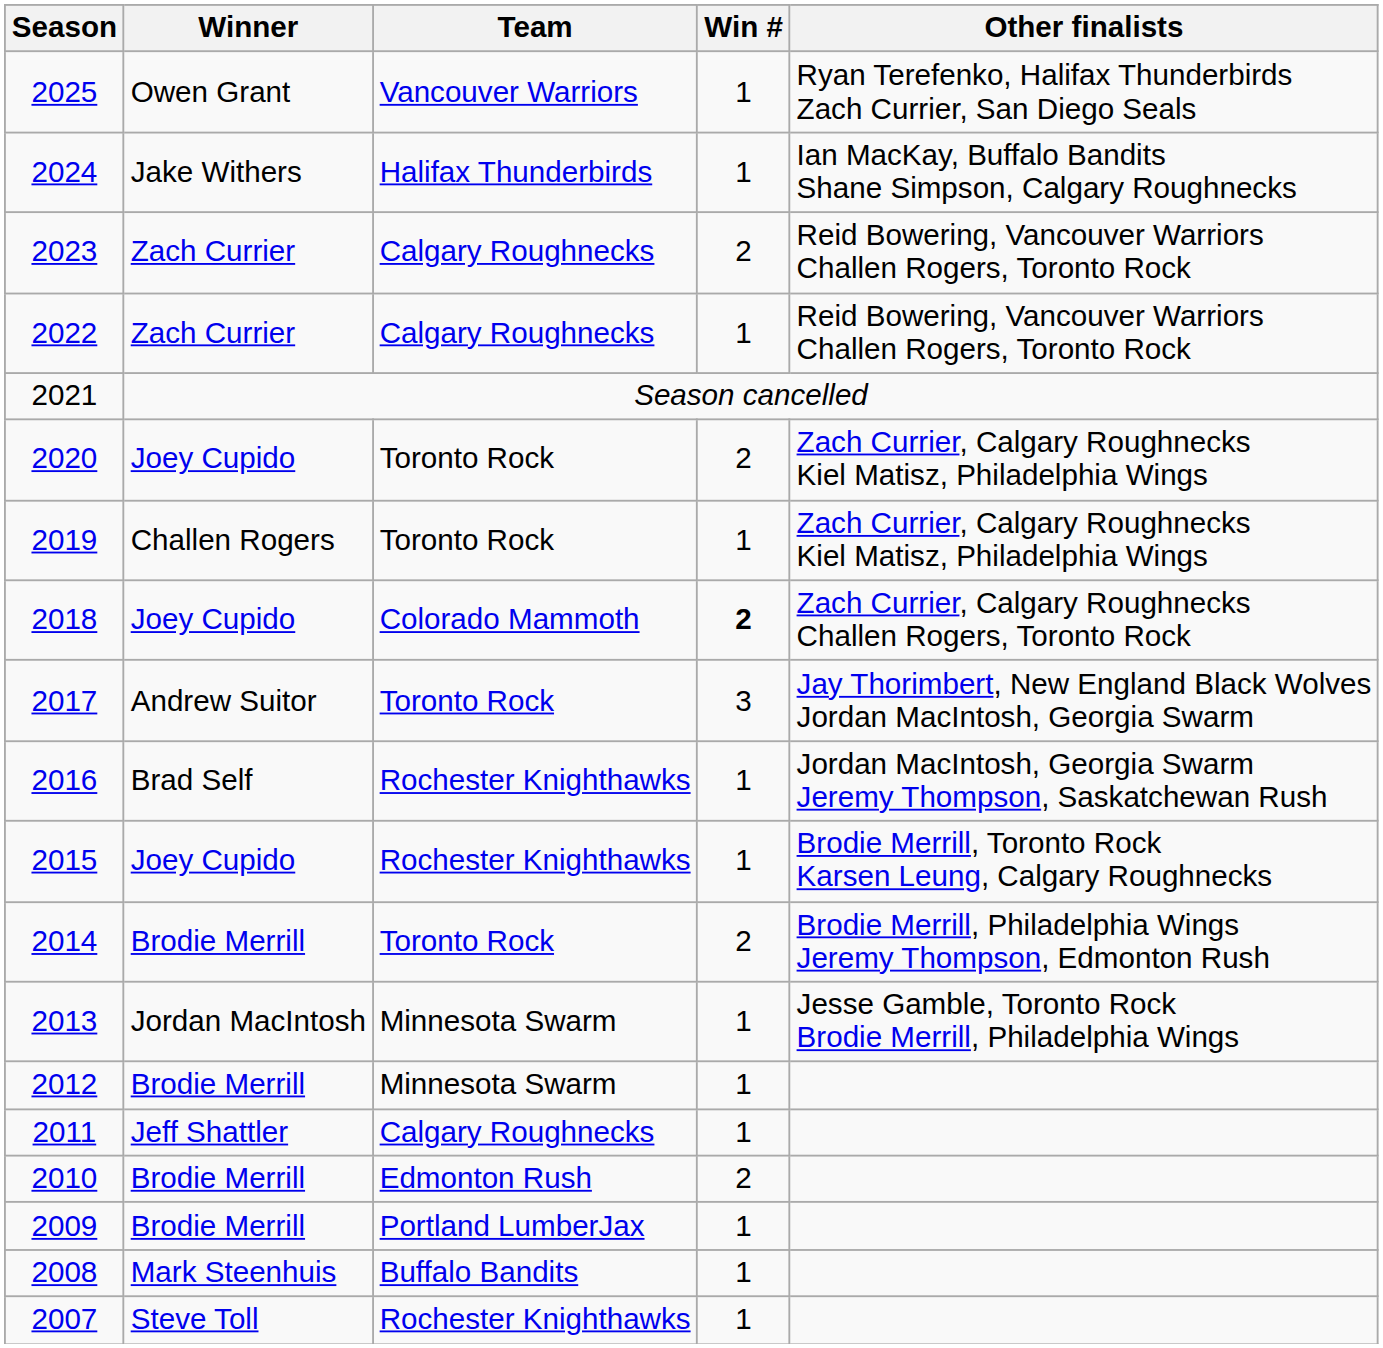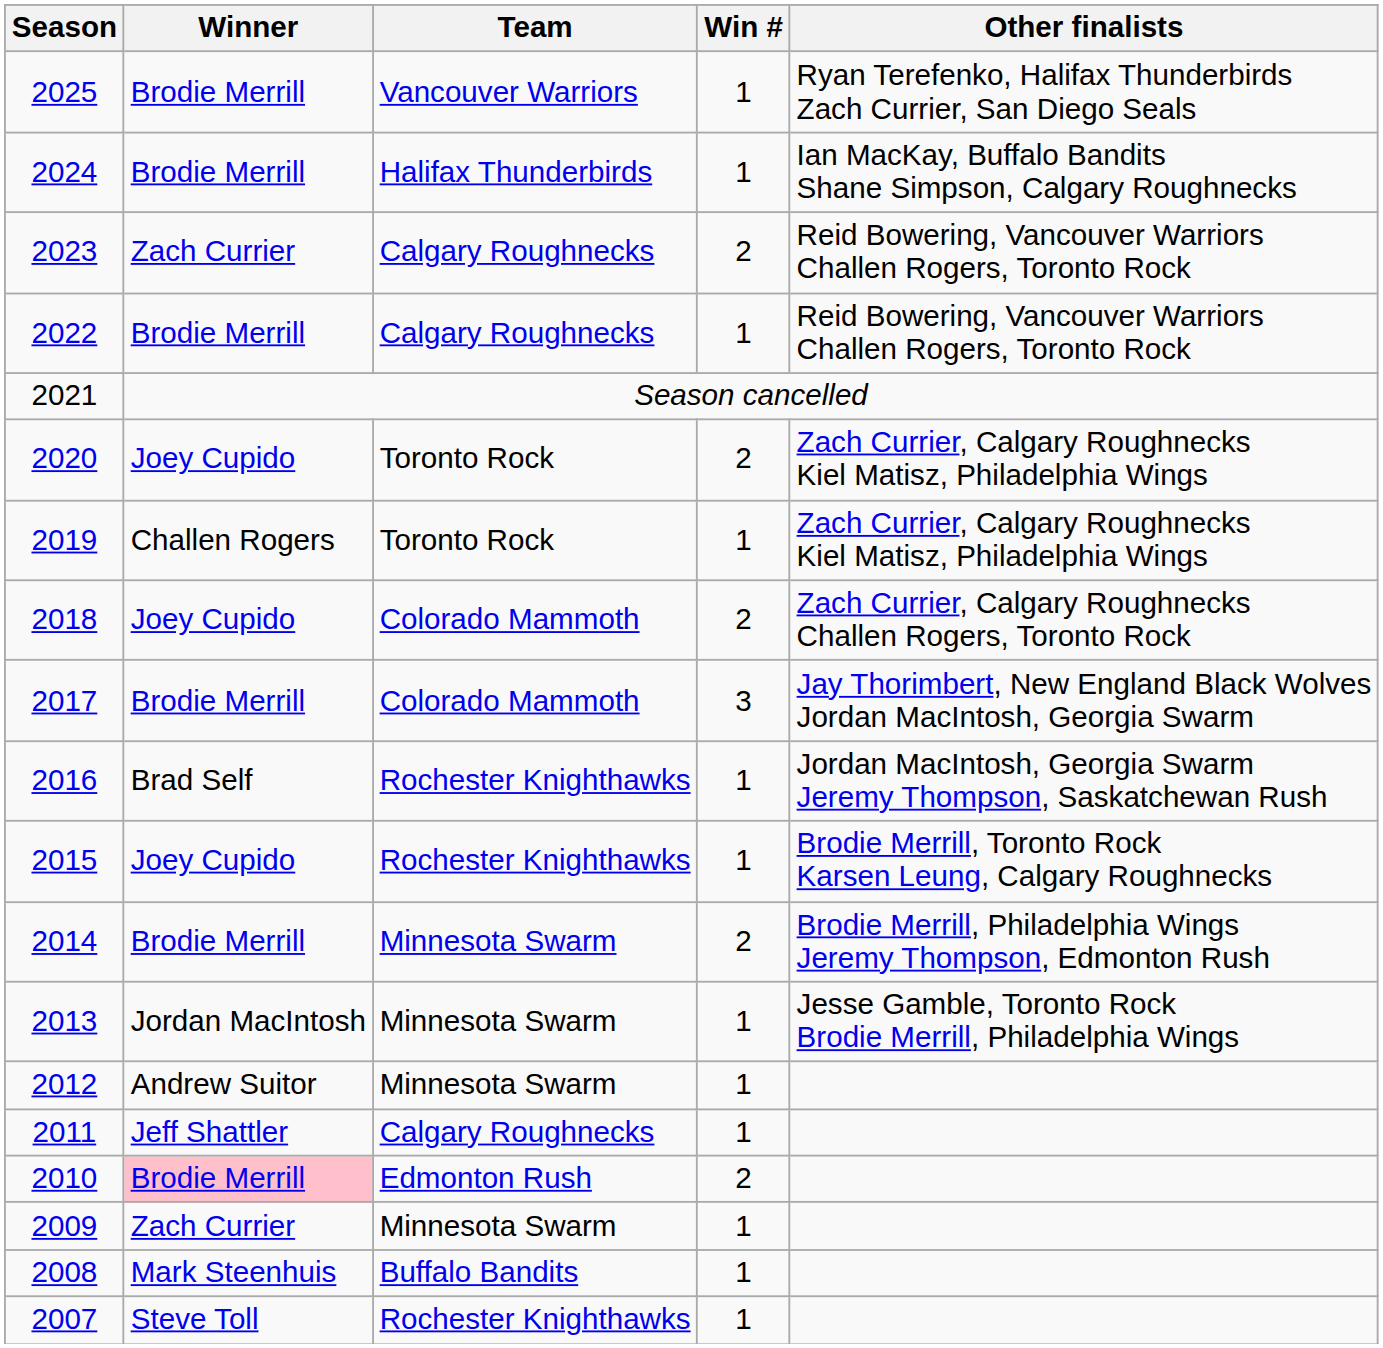2025 | Winner: Owen Grant -> Brodie Merrill
2024 | Winner: Jake Withers -> Brodie Merrill
2022 | Winner: Zach Currier -> Brodie Merrill
2018 | Win #: bold -> normal
2017 | Winner: Andrew Suitor -> Brodie Merrill
2017 | Team: Toronto Rock -> Colorado Mammoth
2014 | Team: Toronto Rock -> Minnesota Swarm
2012 | Winner: Brodie Merrill -> Andrew Suitor
2010 | Winner: no background -> pink background
2009 | Winner: Brodie Merrill -> Zach Currier
2009 | Team: Portland LumberJax -> Minnesota Swarm
